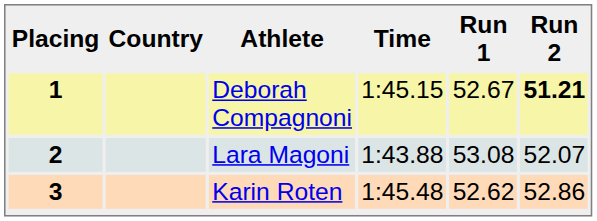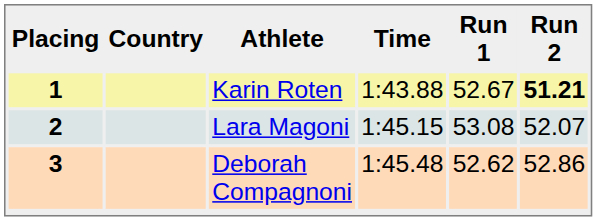1 | Athlete: Deborah Compagnoni -> Karin Roten
1 | Time: 1:45.15 -> 1:43.88
2 | Time: 1:43.88 -> 1:45.15
3 | Athlete: Karin Roten -> Deborah Compagnoni
